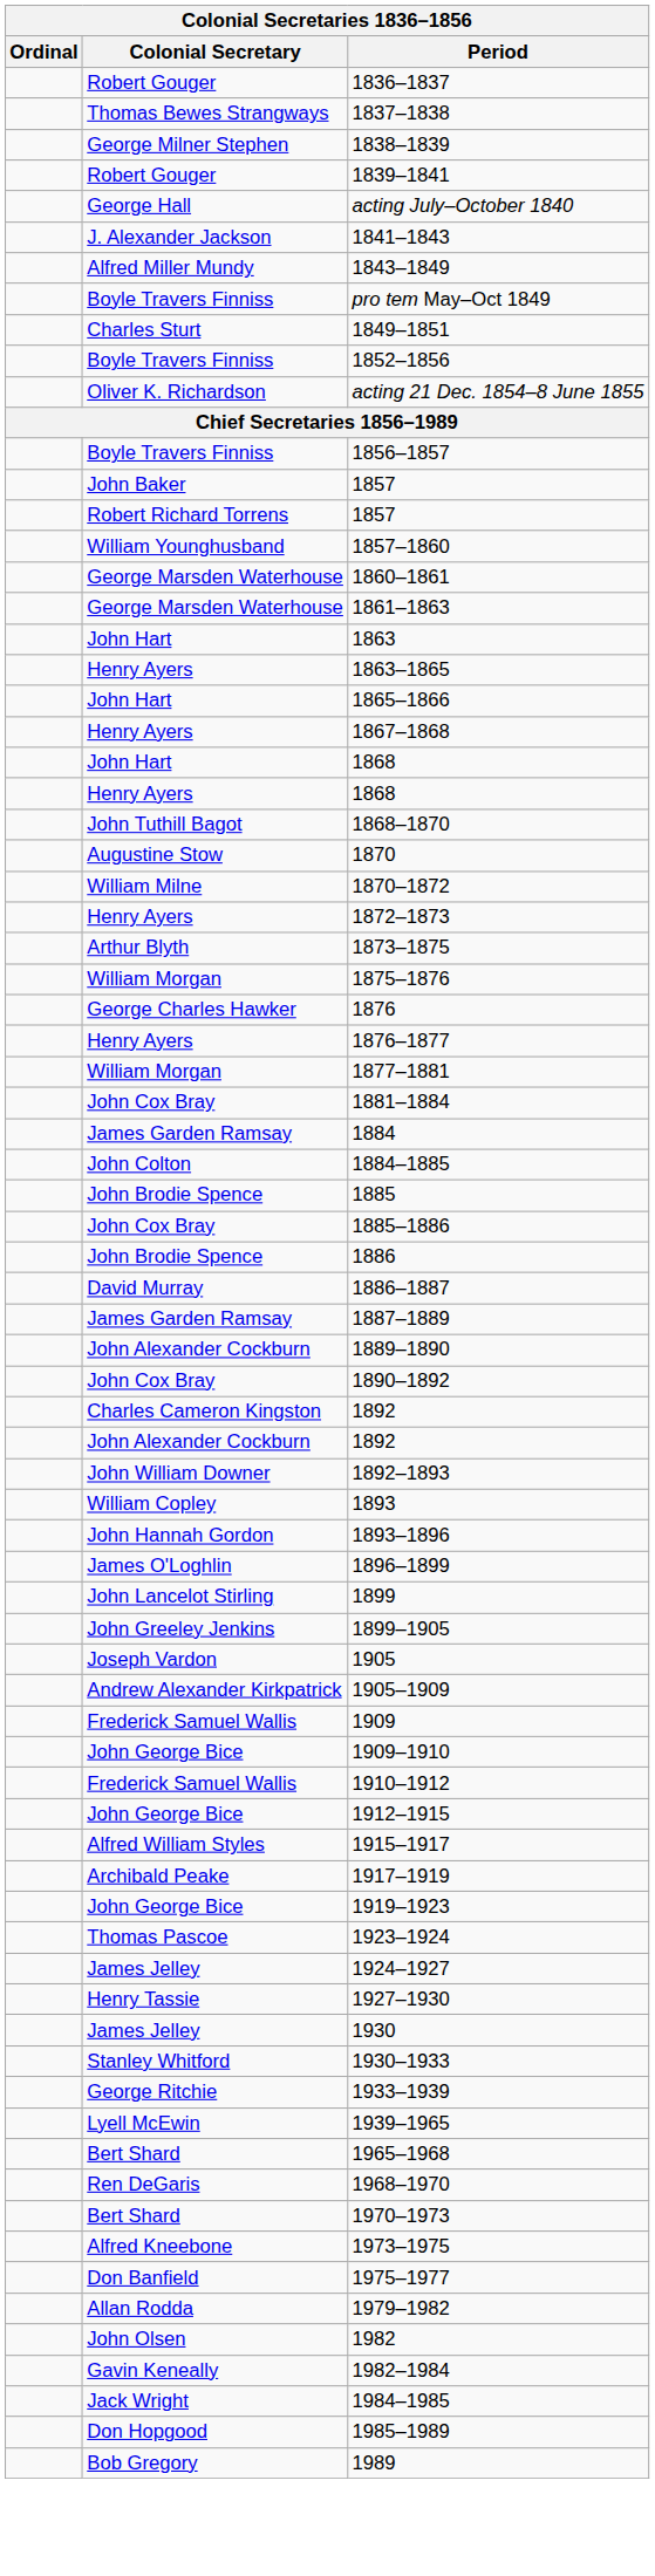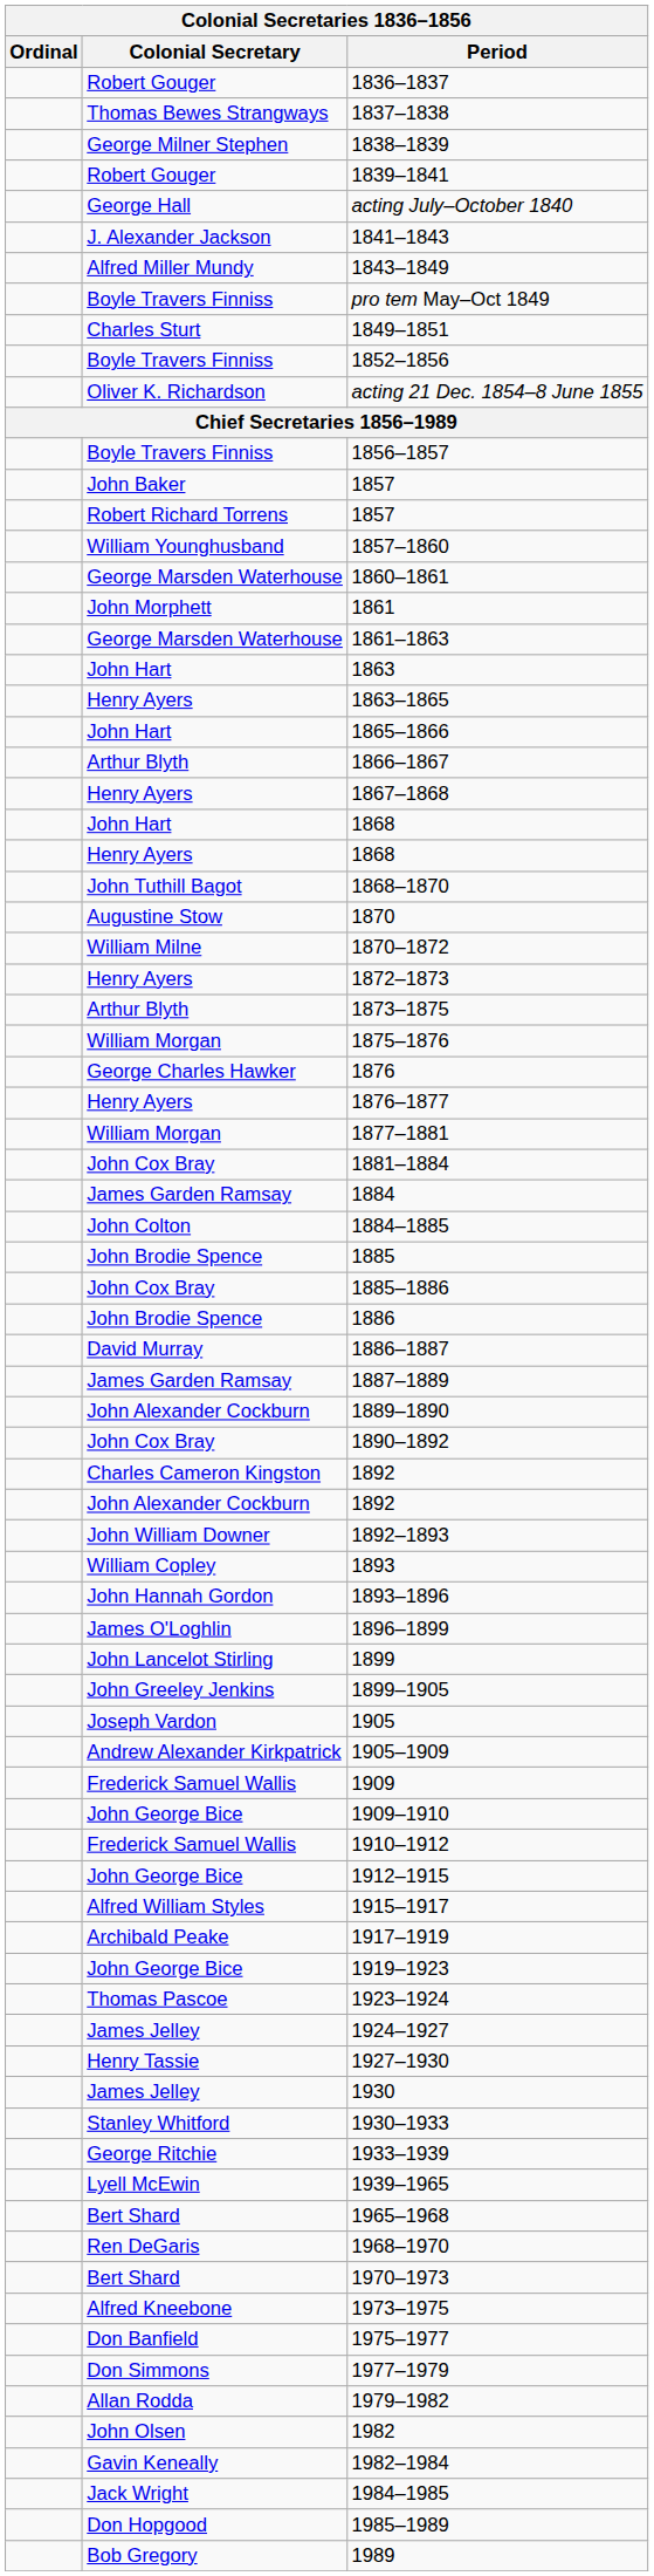+ row: John Morphett | 1861
+ row: Arthur Blyth | 1866–1867
+ row: Don Simmons | 1977–1979
